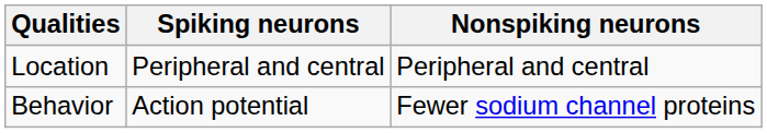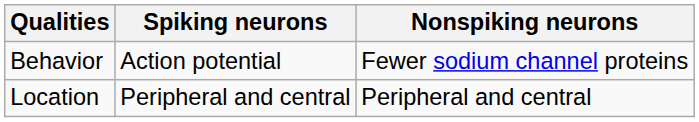rows swapped: Location <-> Behavior
